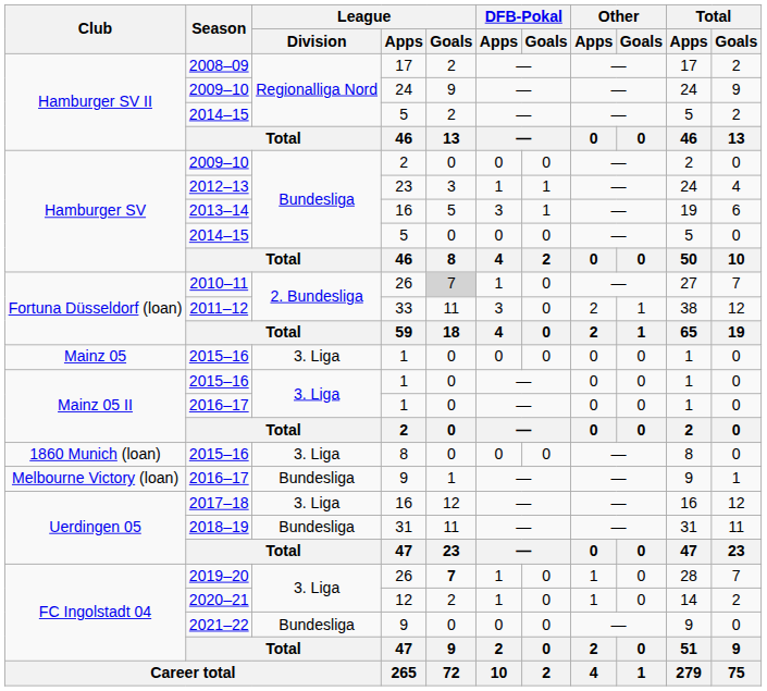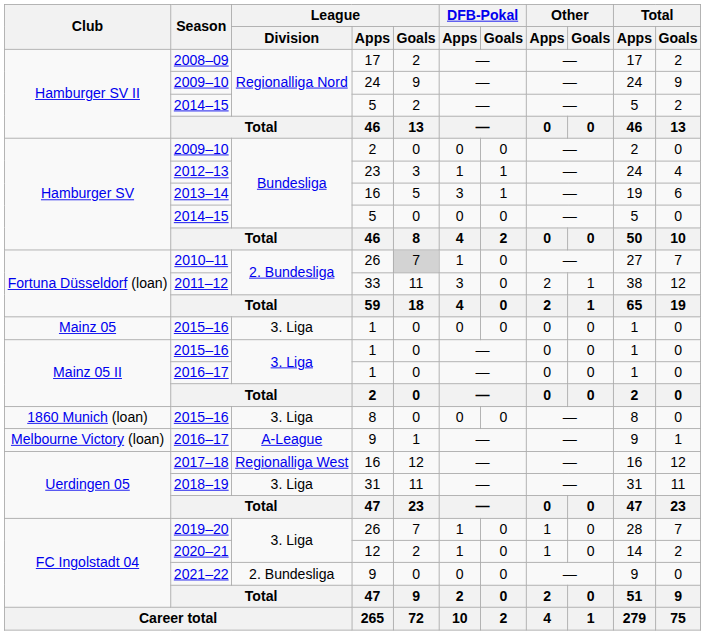Melbourne Victory (loan) / 2016–17 | League / Division: Bundesliga -> A-League
2017–18 | League / Division: 3. Liga -> Regionalliga West
2018–19 | League / Division: Bundesliga -> 3. Liga
2019–20 | League / Goals: bold -> normal
2021–22 | League / Division: Bundesliga -> 2. Bundesliga
